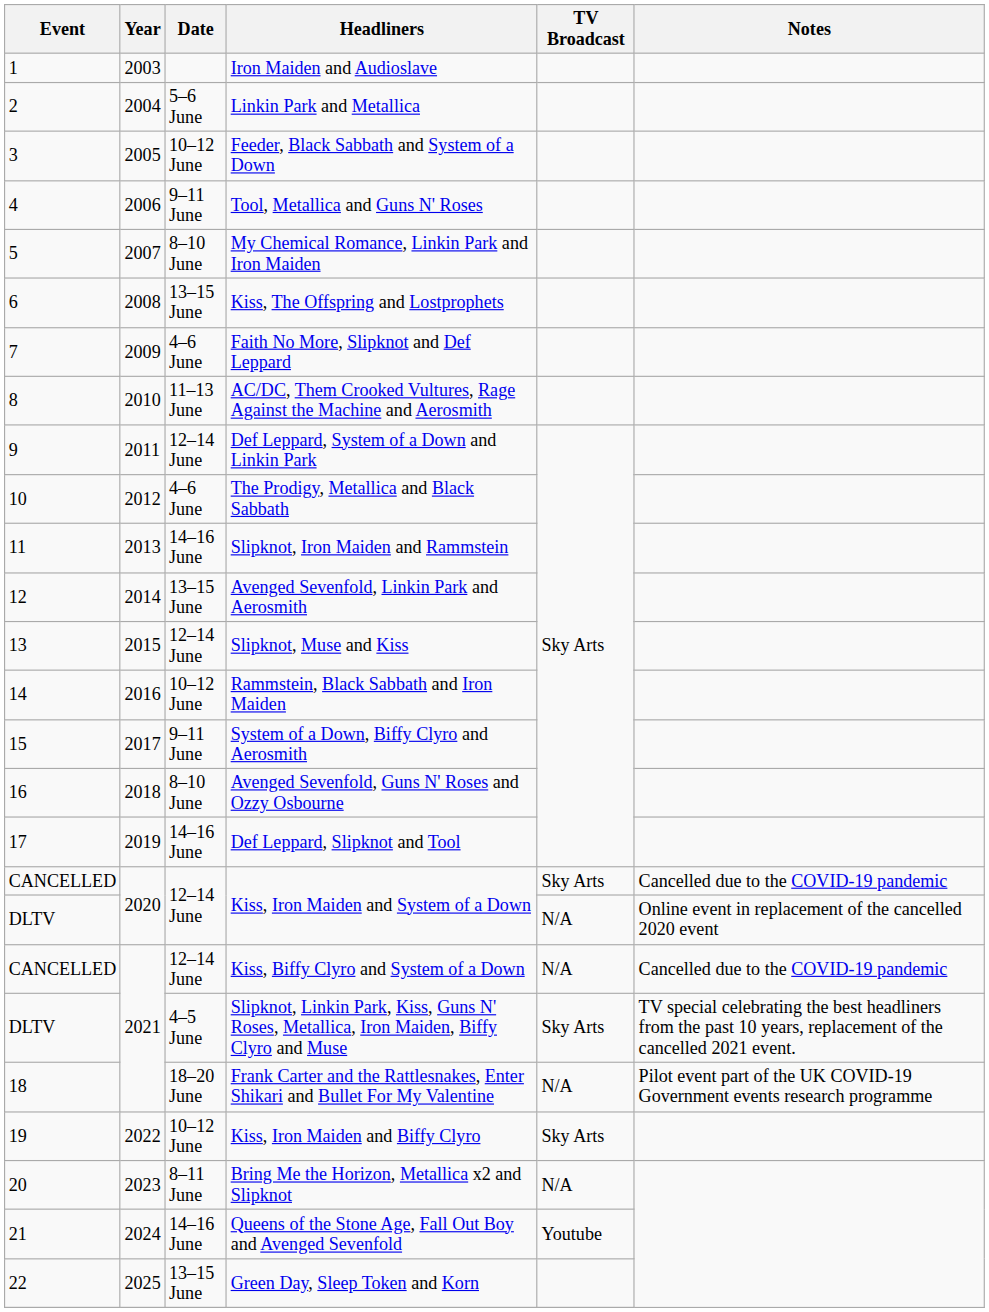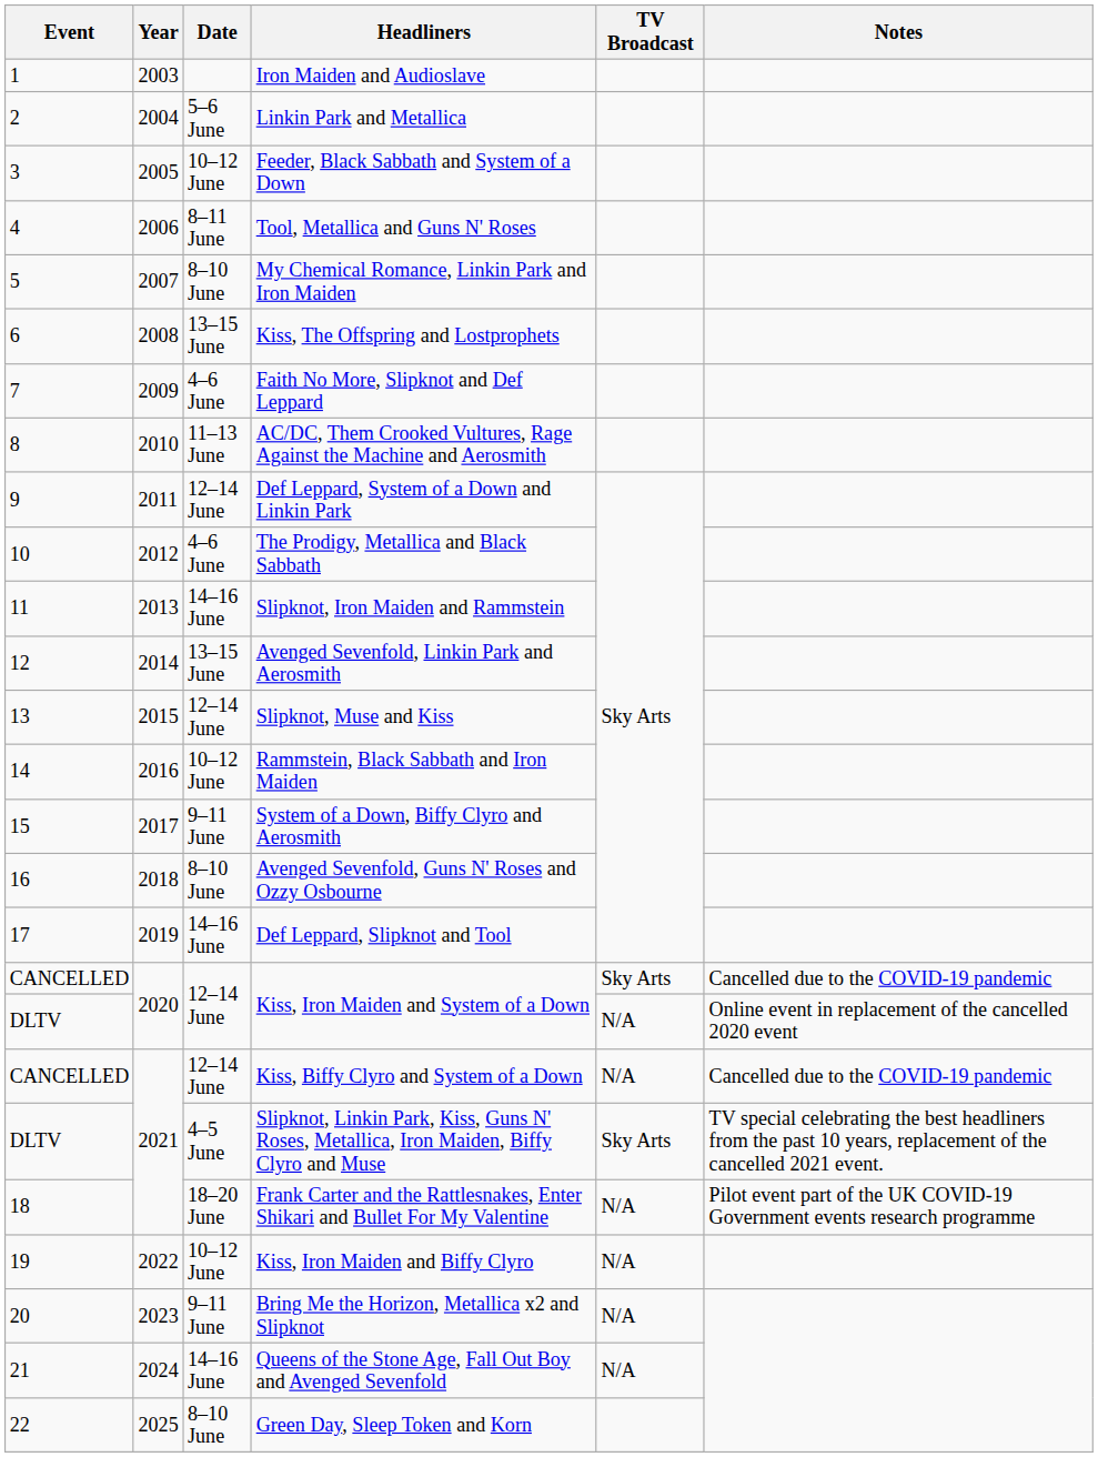Tool, Metallica and Guns N' Roses | Date: 9–11 June -> 8–11 June
Kiss, Iron Maiden and Biffy Clyro | TV Broadcast: Sky Arts -> N/A
Bring Me the Horizon, Metallica x2 and Slipknot | Date: 8–11 June -> 9–11 June
Queens of the Stone Age, Fall Out Boy and Avenged Sevenfold | TV Broadcast: Youtube -> N/A
Green Day, Sleep Token and Korn | Date: 13–15 June -> 8–10 June
